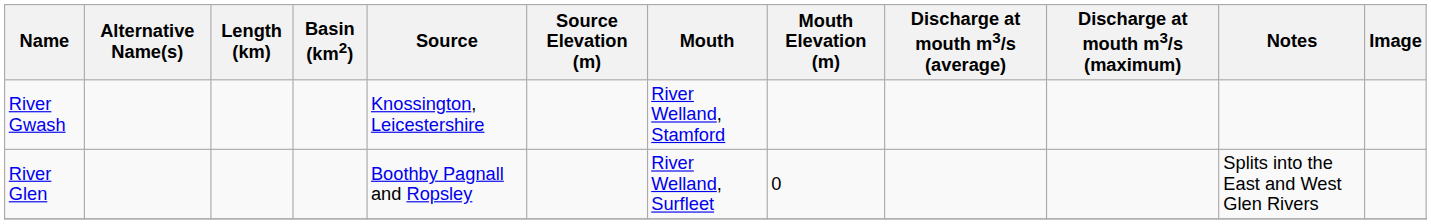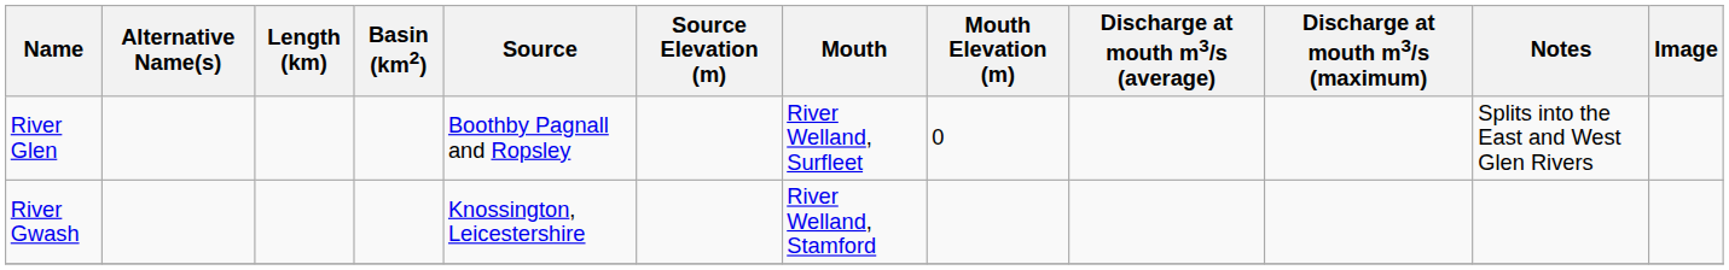rows swapped: River Glen <-> River Gwash
